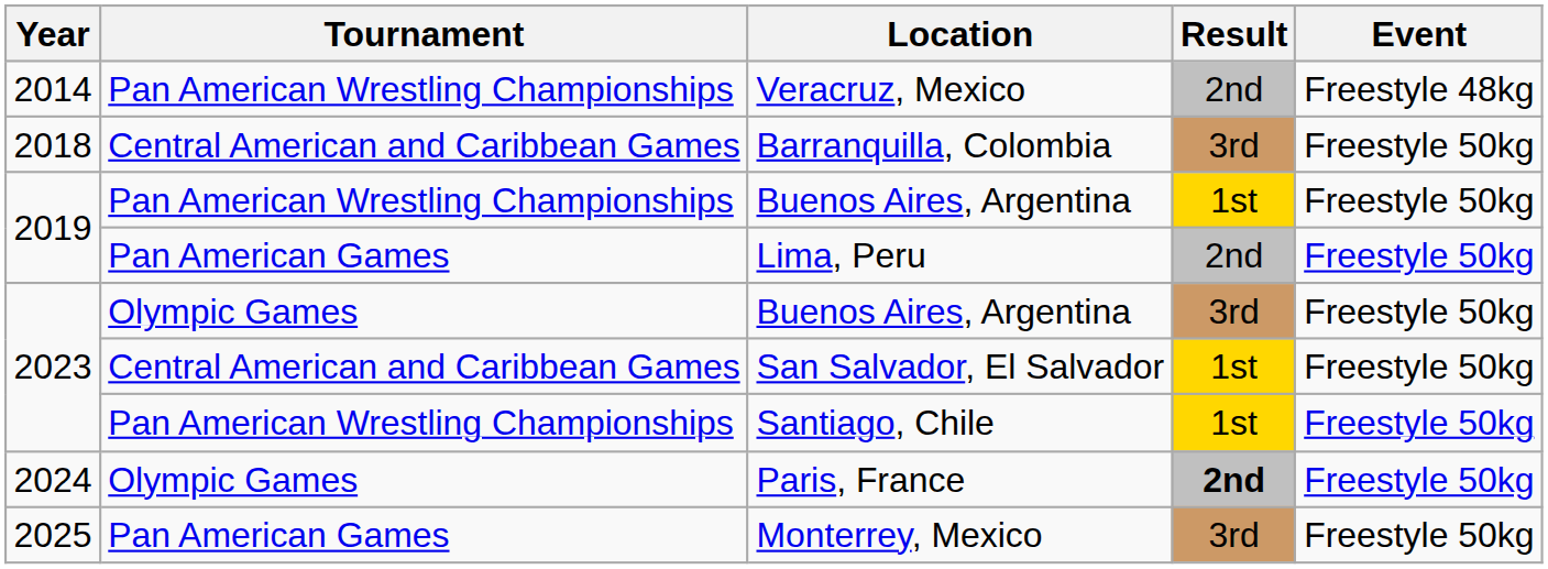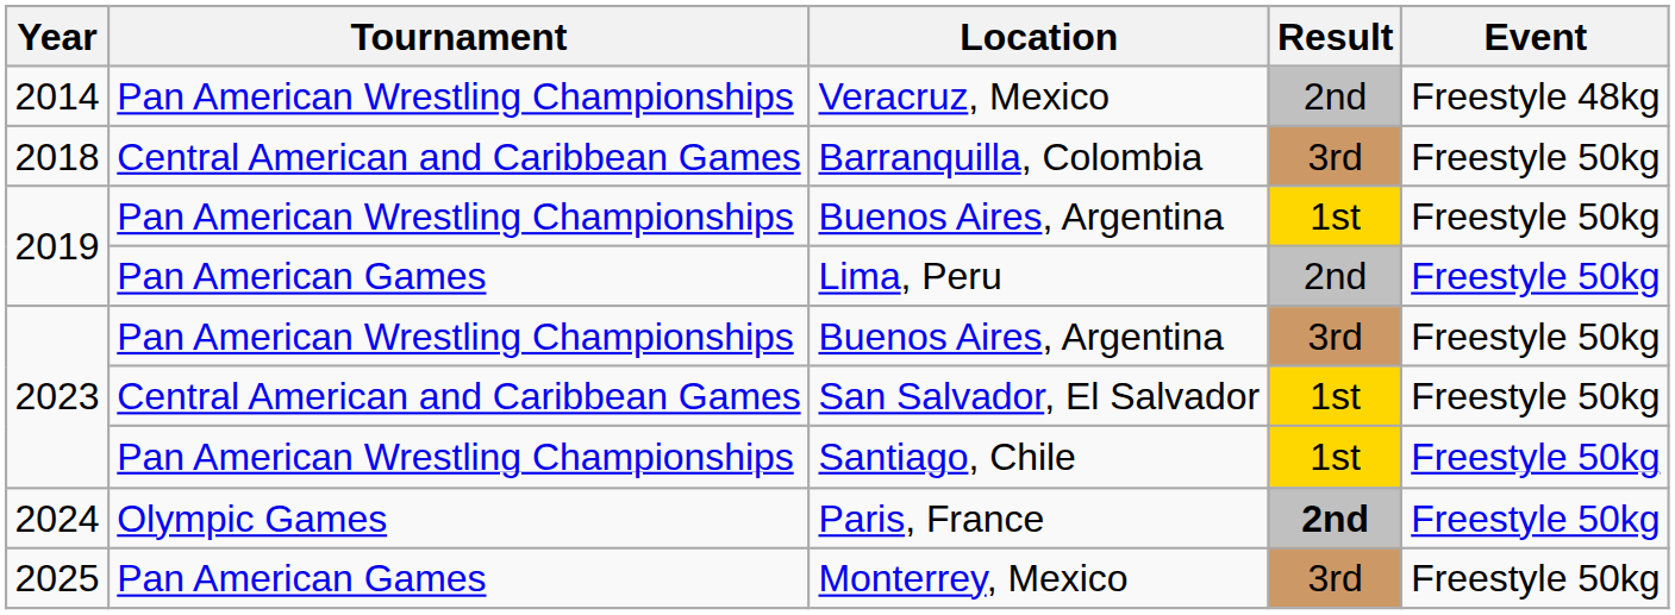2023 / Buenos Aires, Argentina | Tournament: Olympic Games -> Pan American Wrestling Championships
